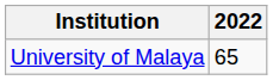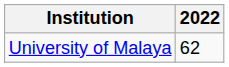University of Malaya | 2022: 65 -> 62
